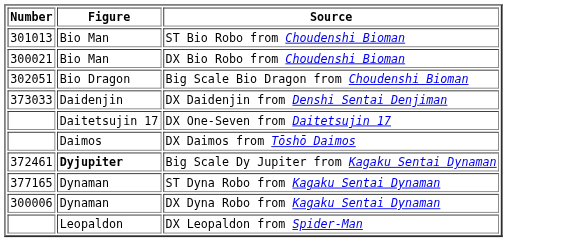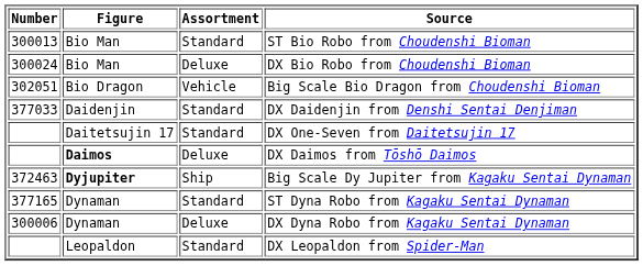+ column: Assortment | Standard | Deluxe | Vehicle | Standard | Standard | Deluxe | Ship | Standard | Deluxe | Standard
ST Bio Robo from Choudenshi Bioman | Number: 301013 -> 300013
DX Bio Robo from Choudenshi Bioman | Number: 300021 -> 300024
DX Daidenjin from Denshi Sentai Denjiman | Number: 373033 -> 377033
DX Daimos from Tōshō Daimos | Figure: normal -> bold
Big Scale Dy Jupiter from Kagaku Sentai Dynaman | Number: 372461 -> 372463
